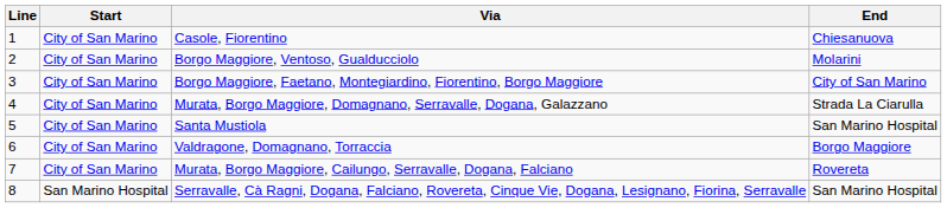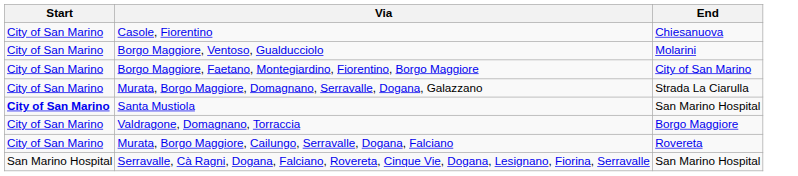- column: Line | 1 | 2 | 3 | 4 | 5 | 6 | 7 | 8
Santa Mustiola | Start: normal -> bold
